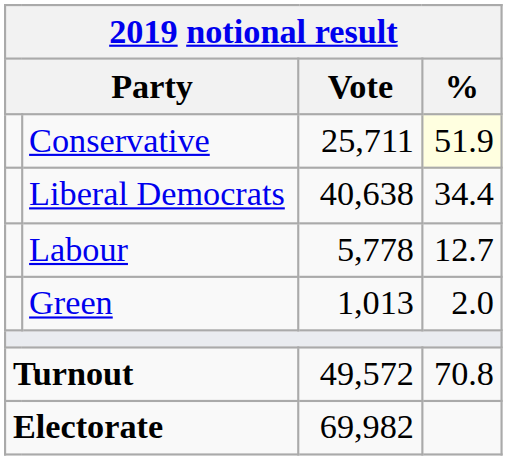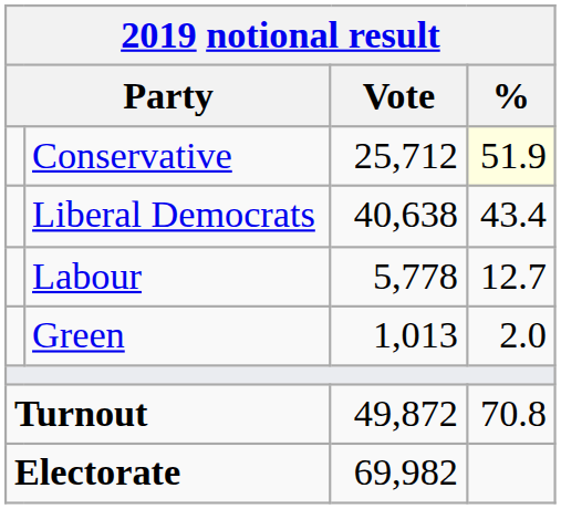Conservative | Vote: 25,711 -> 25,712
Liberal Democrats | %: 34.4 -> 43.4
Turnout | Vote: 49,572 -> 49,872
